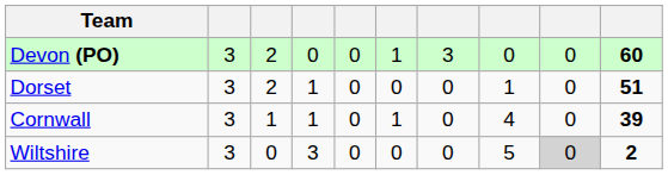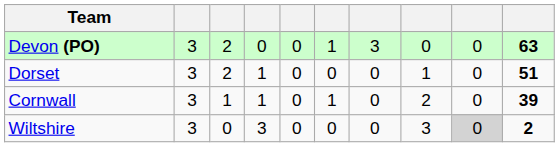Devon (PO) | column 10: 60 -> 63
Cornwall | column 8: 4 -> 2
Wiltshire | column 8: 5 -> 3
